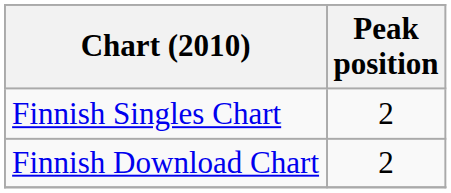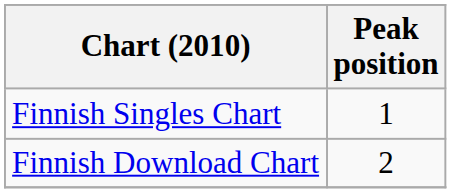Finnish Singles Chart | Peak position: 2 -> 1
